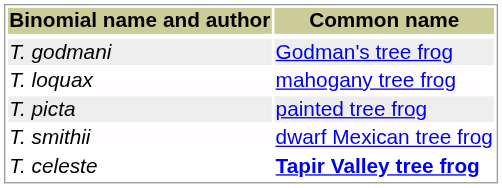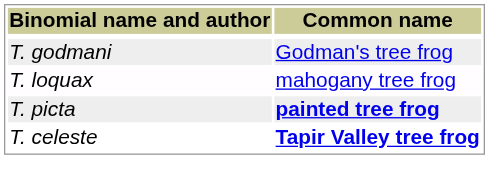T. picta | Common name: normal -> bold
- row: T. smithii | dwarf Mexican tree frog
